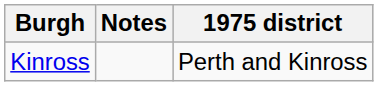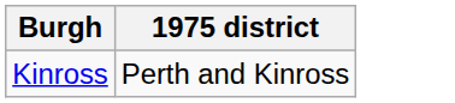- column: Notes
